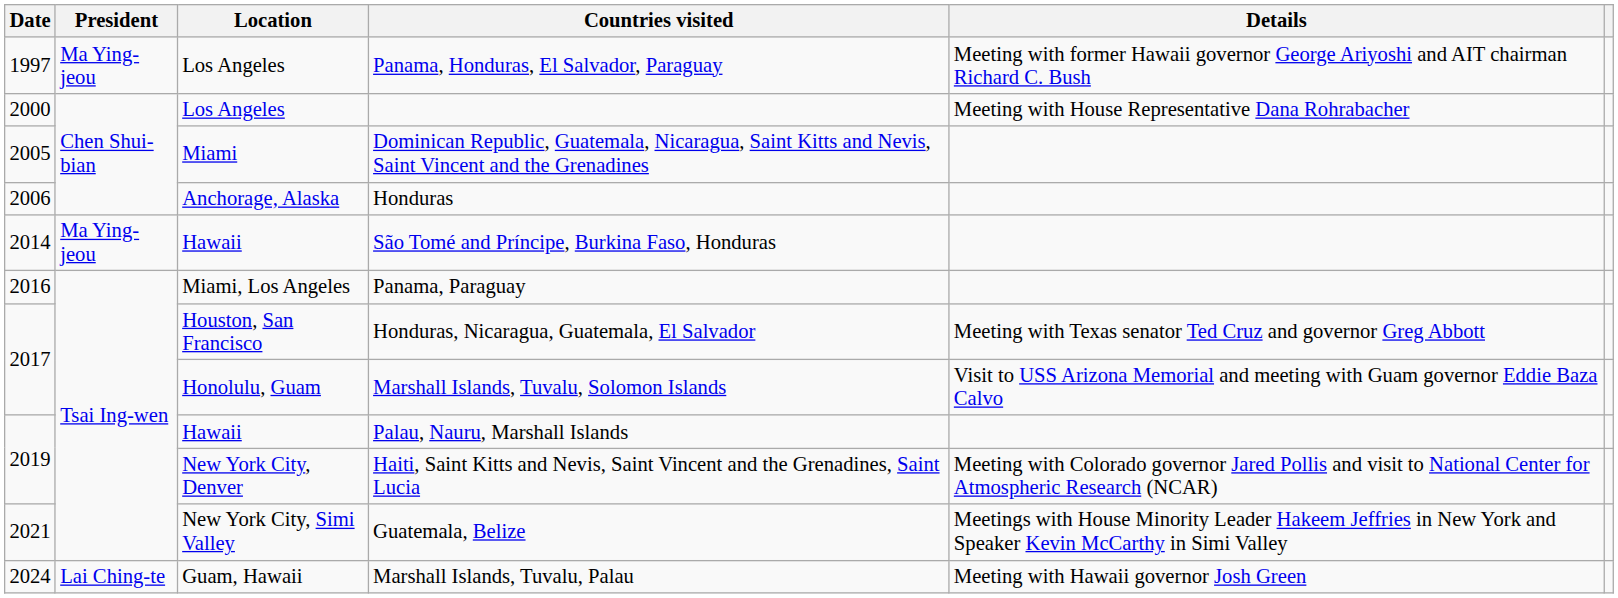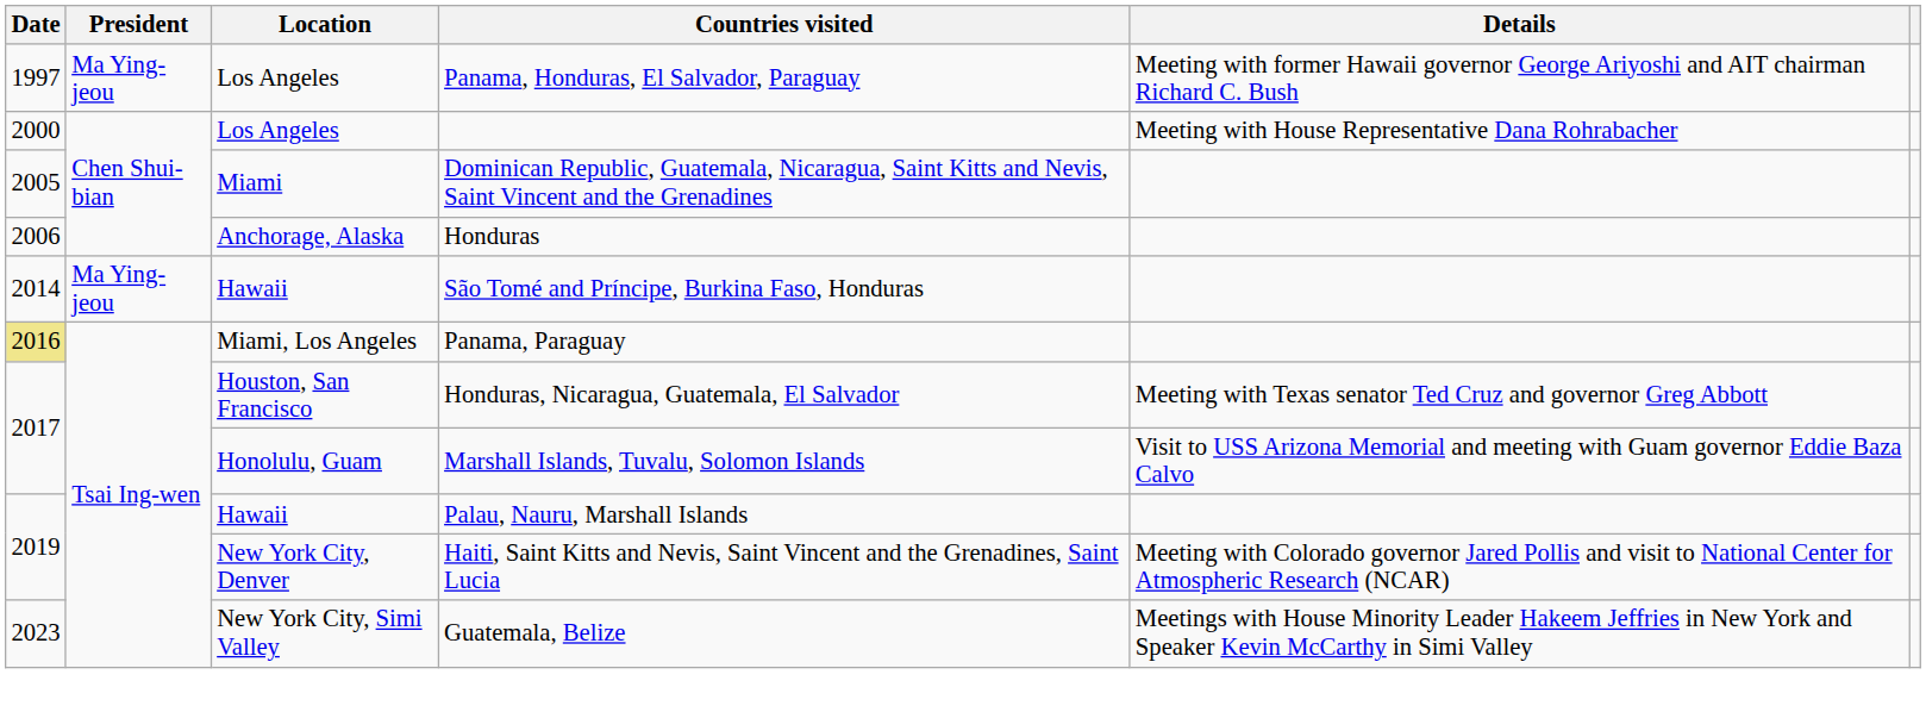Panama, Paraguay | Date: no background -> khaki background
Guatemala, Belize | Date: 2021 -> 2023
- row: 2024 | Lai Ching-te | Guam, Hawaii | Marshall Islands, Tuvalu, Palau | Meeting with Hawaii governor Josh Green
